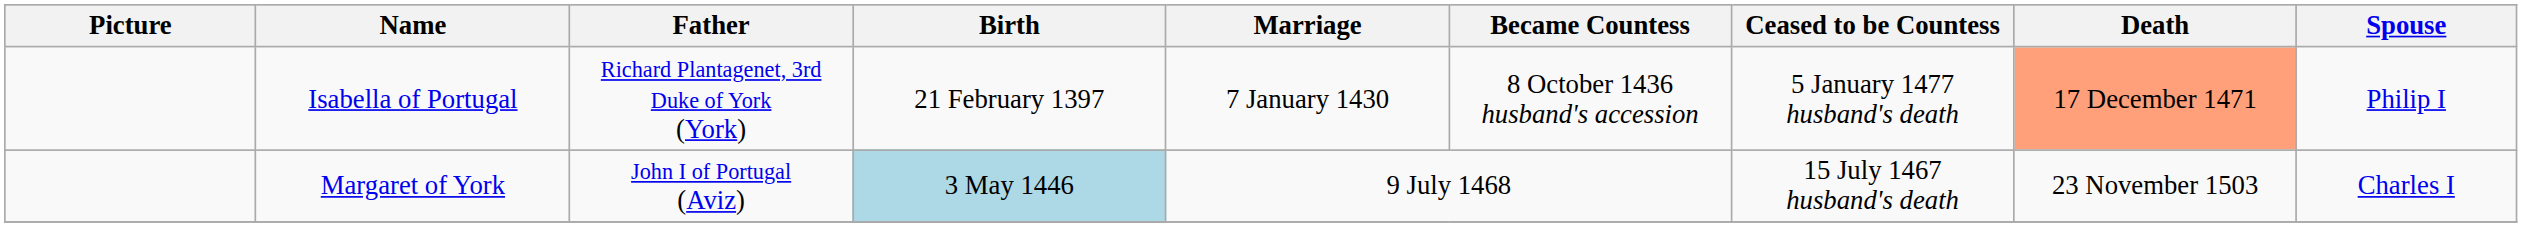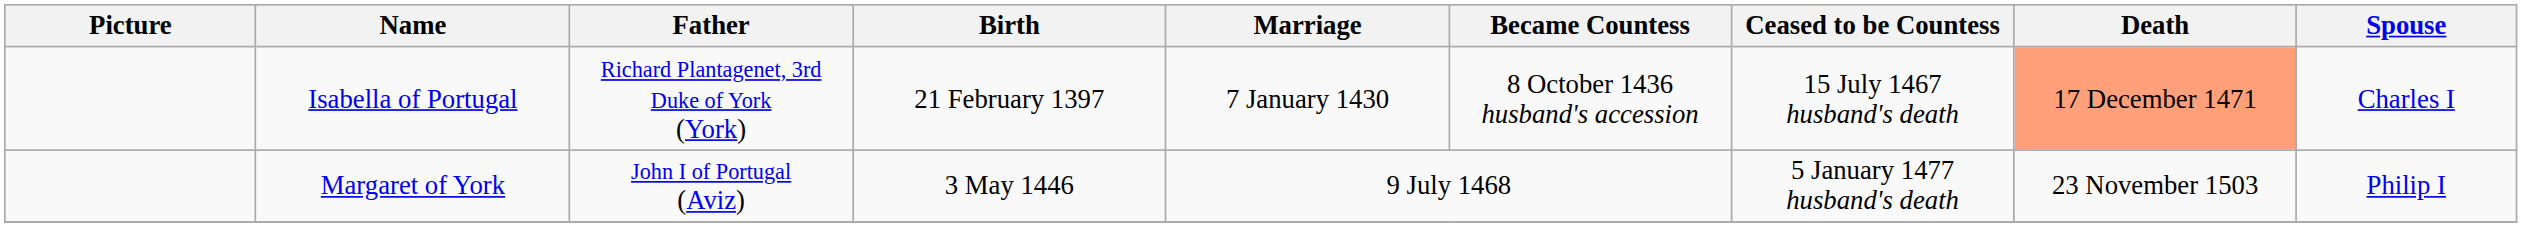Isabella of Portugal | Ceased to be Countess: 5 January 1477 husband's death -> 15 July 1467 husband's death
Isabella of Portugal | Spouse: Philip I -> Charles I
Margaret of York | Birth: lightblue background -> no background
Margaret of York | Ceased to be Countess: 15 July 1467 husband's death -> 5 January 1477 husband's death
Margaret of York | Spouse: Charles I -> Philip I
